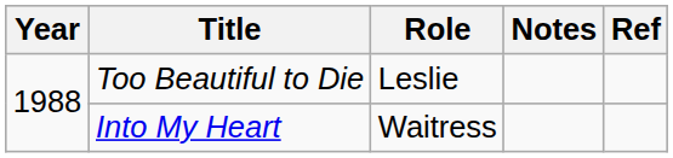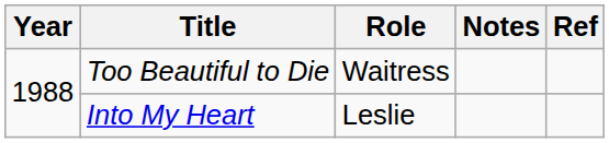Too Beautiful to Die | Role: Leslie -> Waitress
Into My Heart | Role: Waitress -> Leslie
